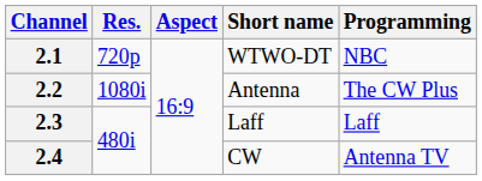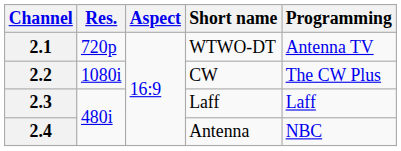2.1 | Programming: NBC -> Antenna TV
2.2 | Short name: Antenna -> CW
2.4 | Short name: CW -> Antenna
2.4 | Programming: Antenna TV -> NBC
